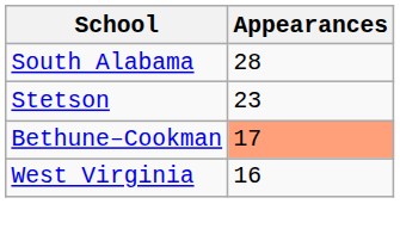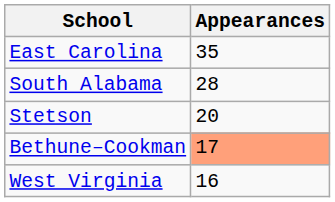+ row: East Carolina | 35
Stetson | Appearances: 23 -> 20
